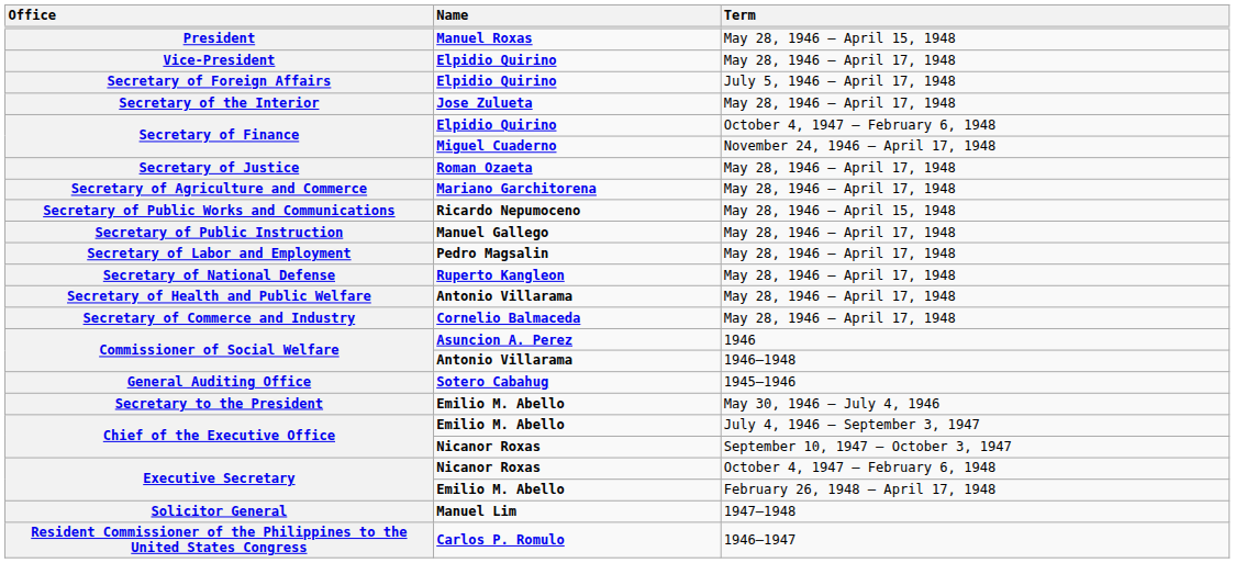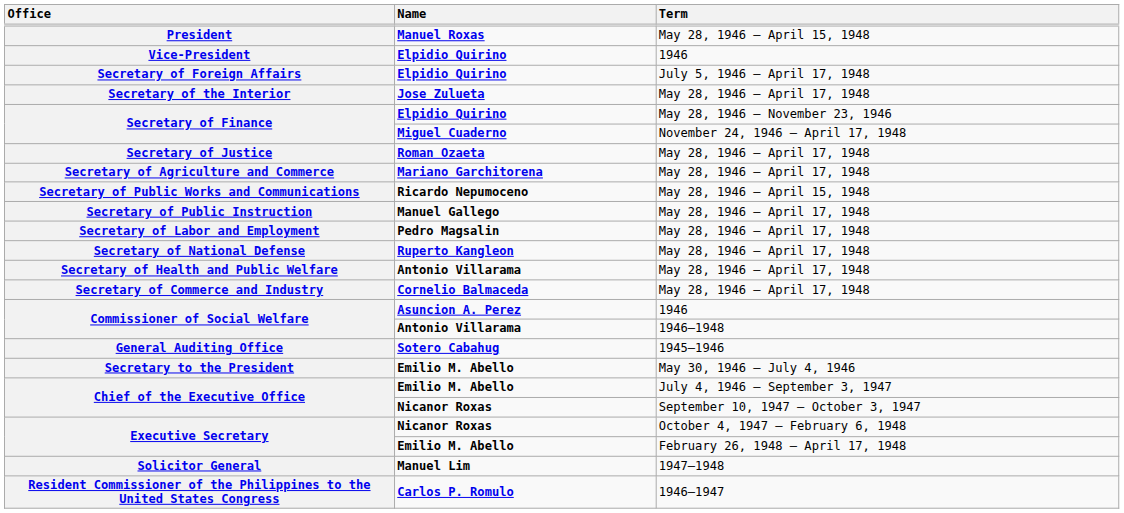Vice-President | Term: May 28, 1946 – April 17, 1948 -> 1946
Secretary of Finance / Elpidio Quirino | Term: October 4, 1947 – February 6, 1948 -> May 28, 1946 – November 23, 1946
